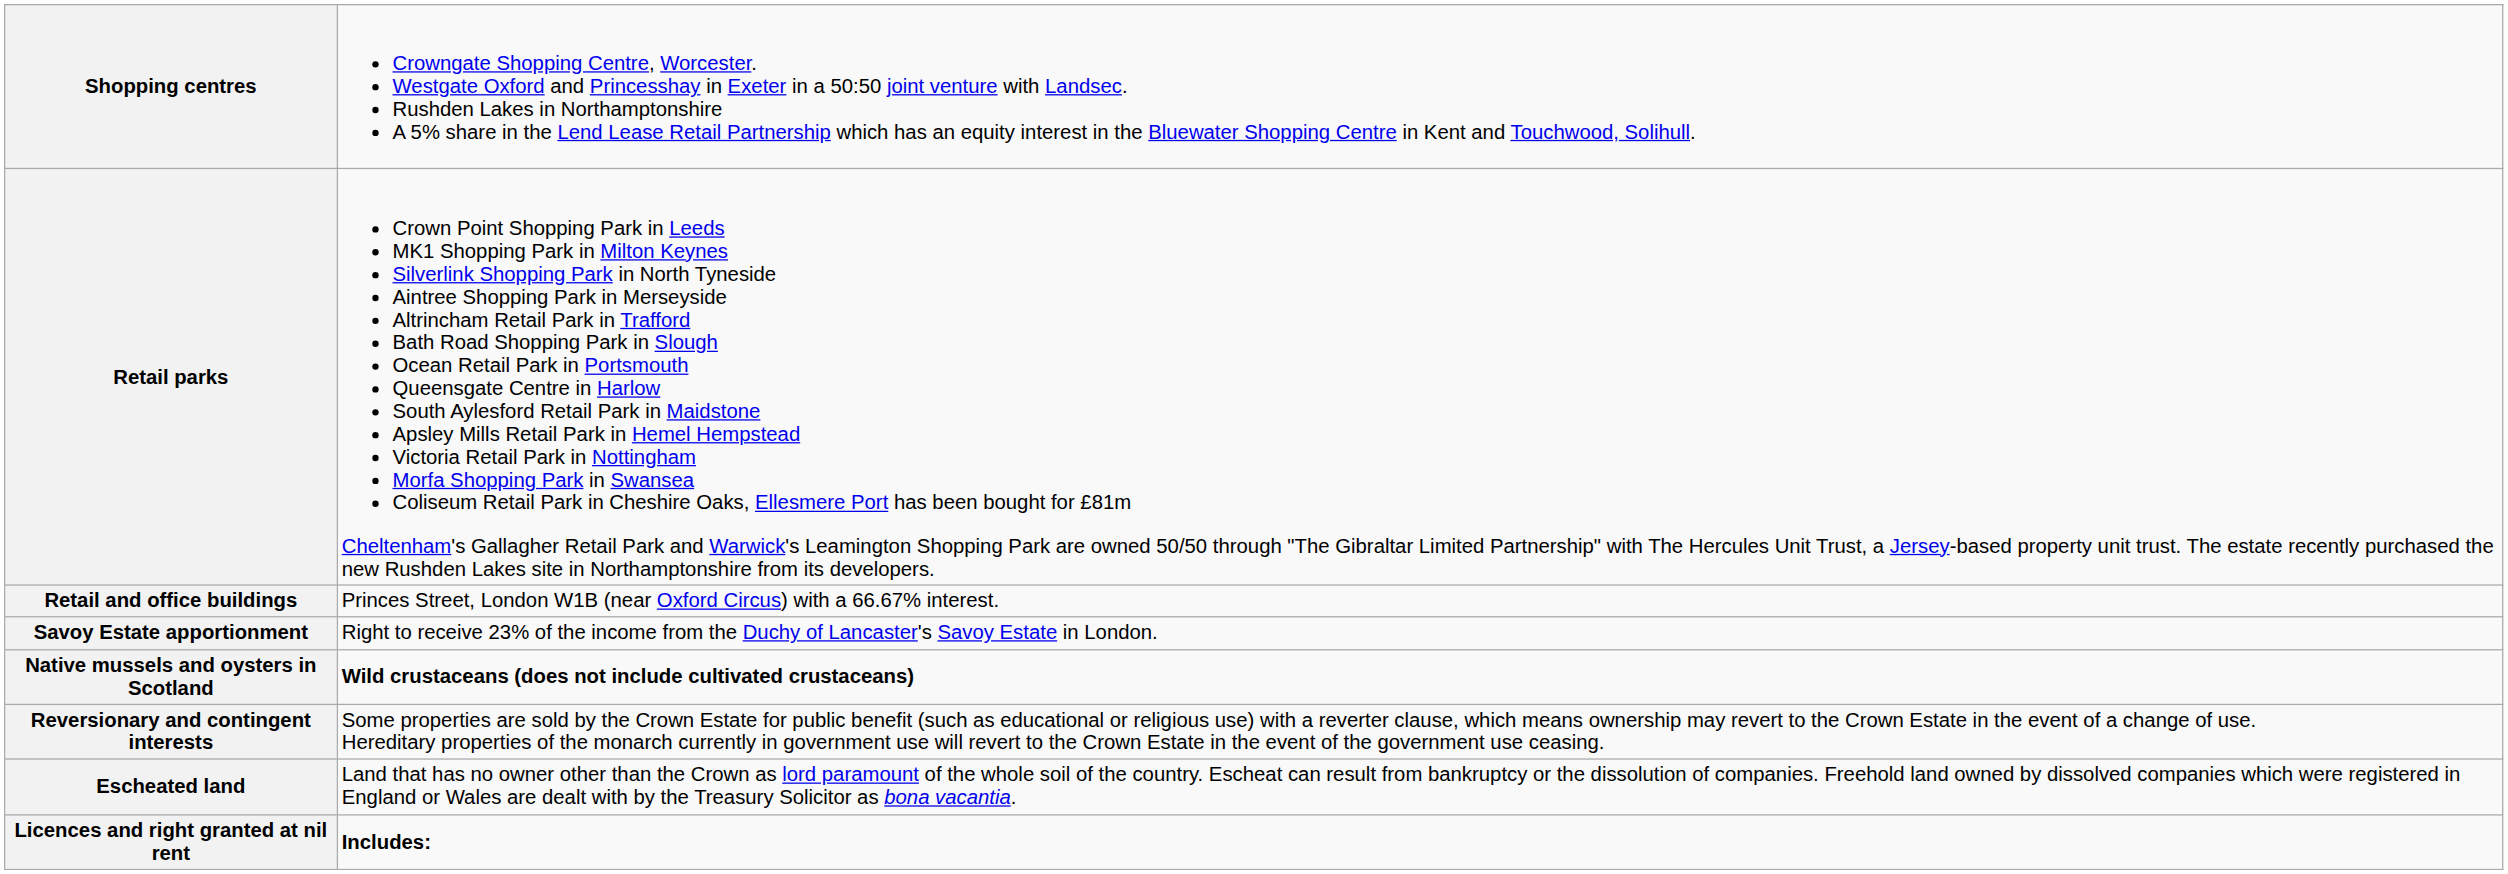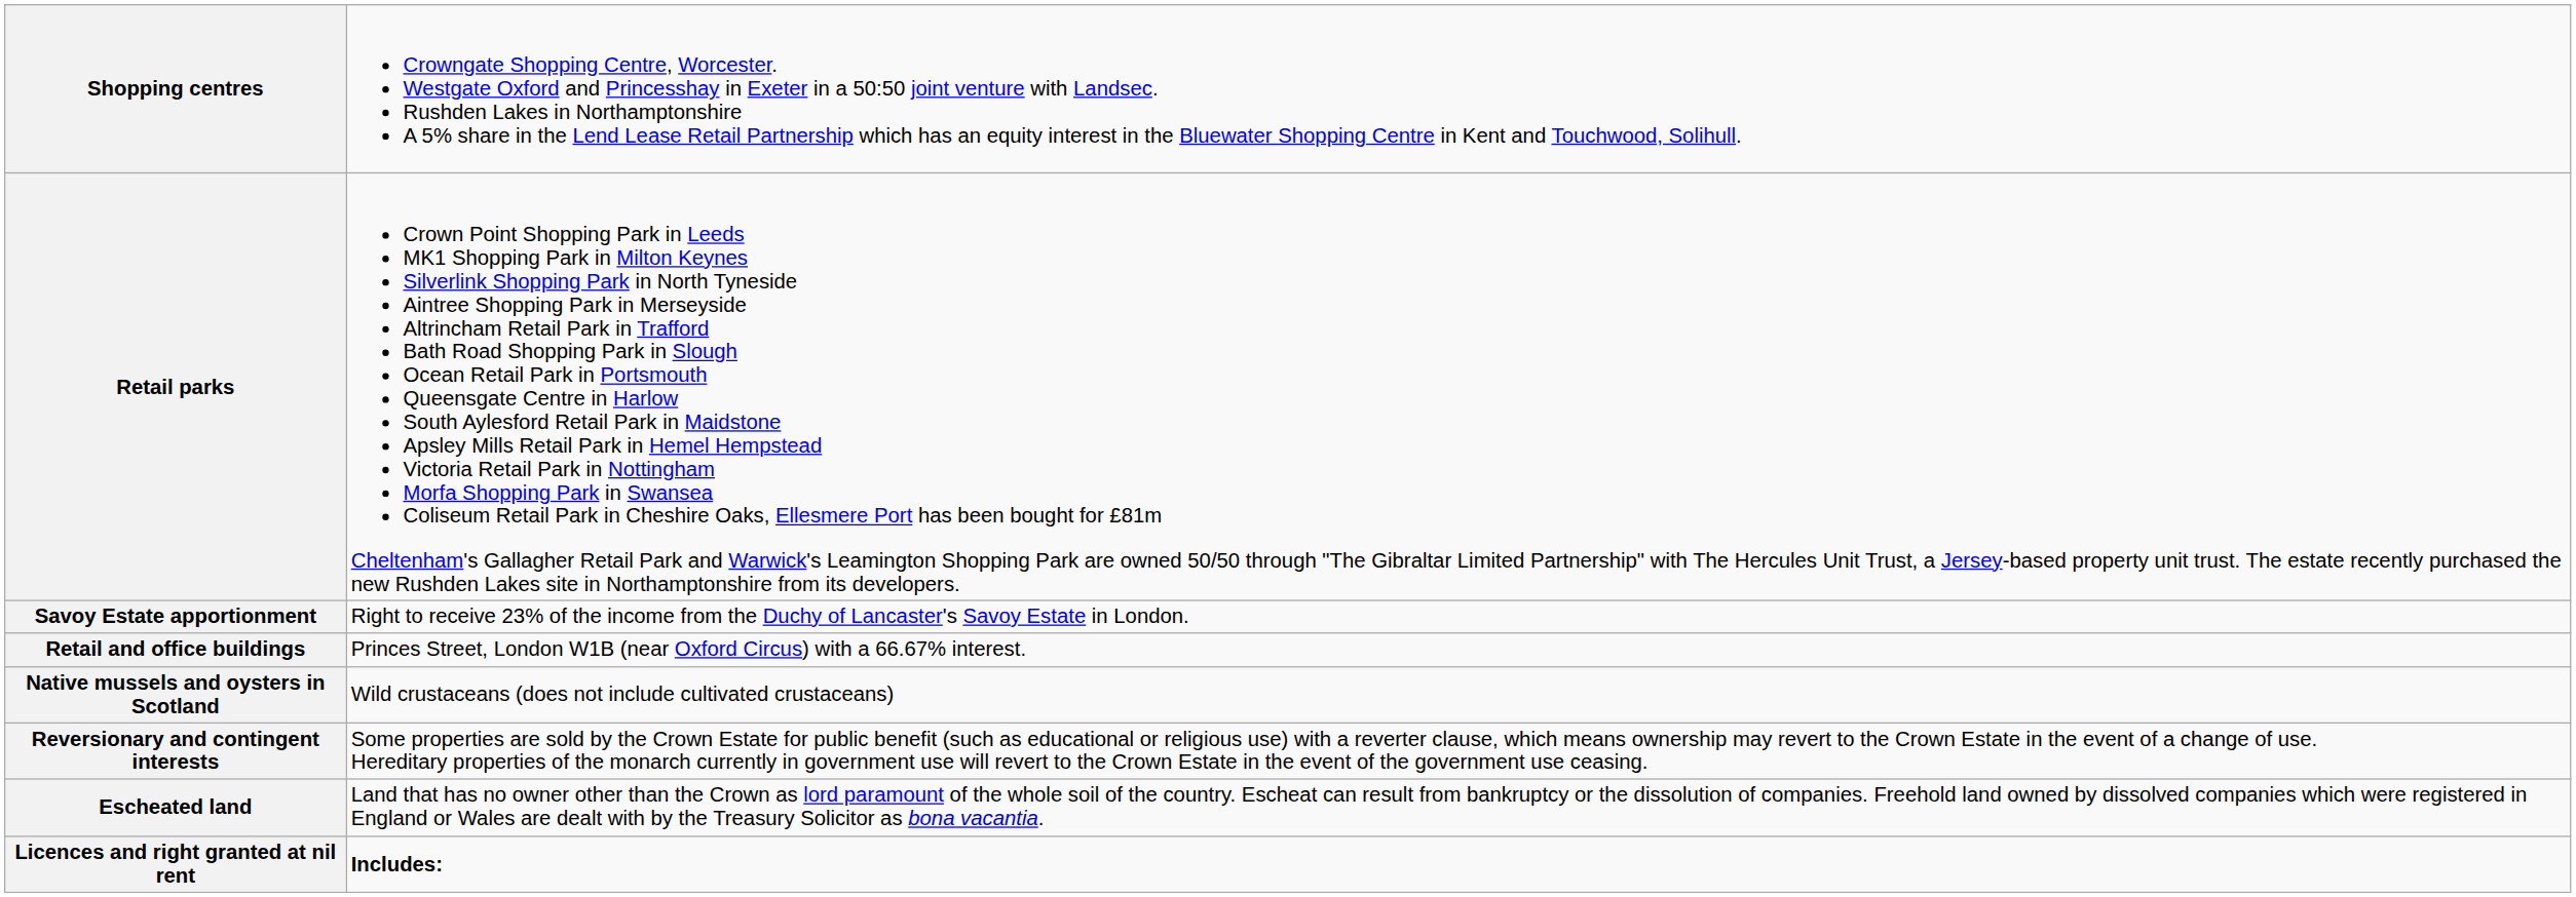rows swapped: Retail and office buildings <-> Savoy Estate apportionment
Native mussels and oysters in Scotland | column 2: bold -> normal
